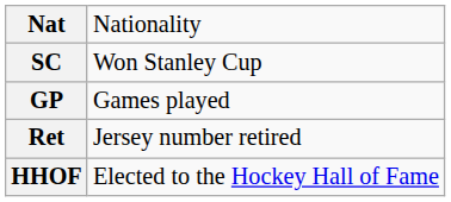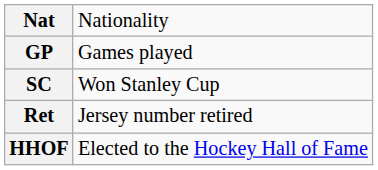rows swapped: GP <-> SC
